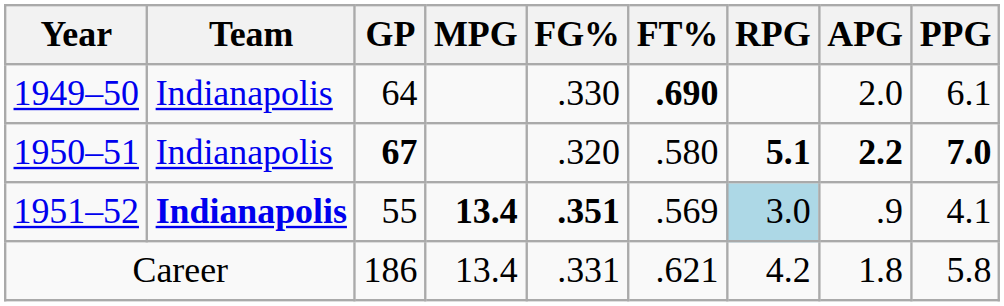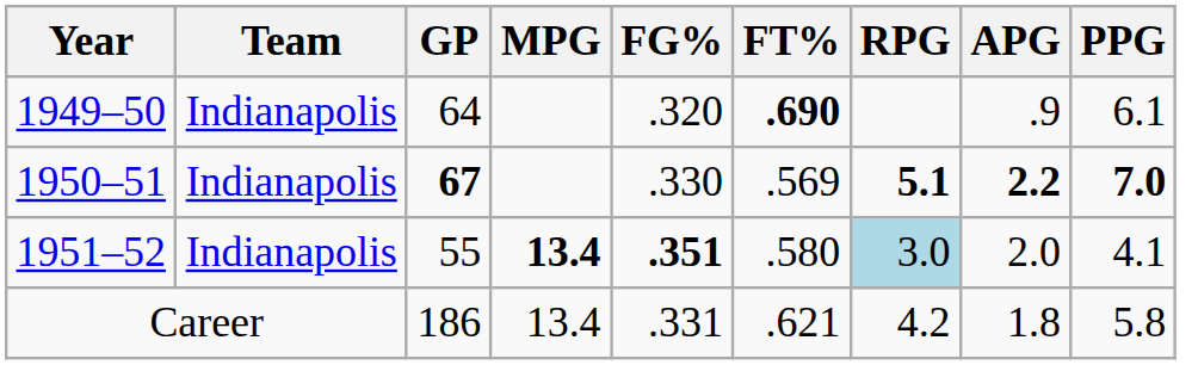1949–50 | FG%: .330 -> .320
1949–50 | APG: 2.0 -> .9
1950–51 | FG%: .320 -> .330
1950–51 | FT%: .580 -> .569
1951–52 | Team: bold -> normal
1951–52 | FT%: .569 -> .580
1951–52 | APG: .9 -> 2.0
